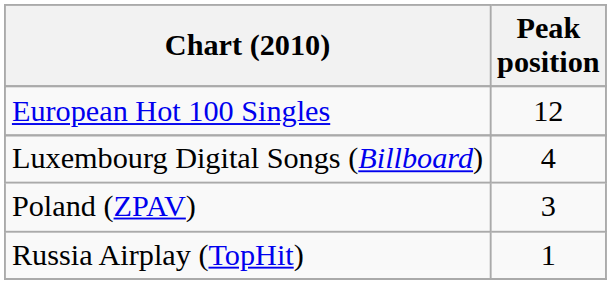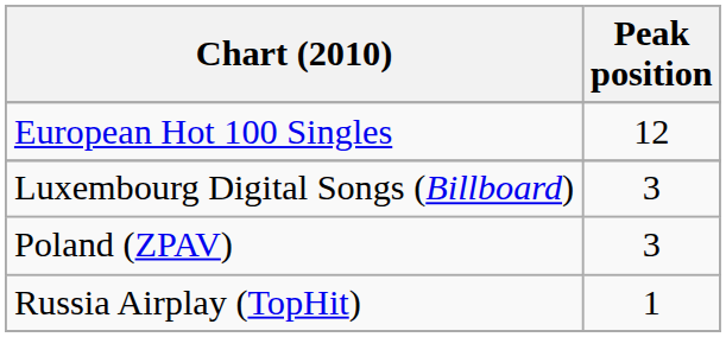Luxembourg Digital Songs (Billboard) | Peak position: 4 -> 3
